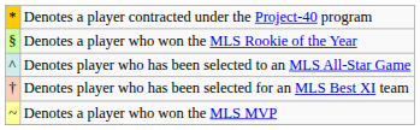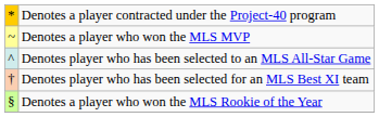rows swapped: Denotes a player who won the MLS Rookie of the Year <-> Denotes a player who won the MLS MVP
